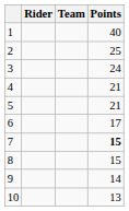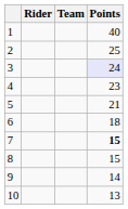3 | Points: no background -> lavender background
4 | Points: 21 -> 23
6 | Points: 17 -> 18
